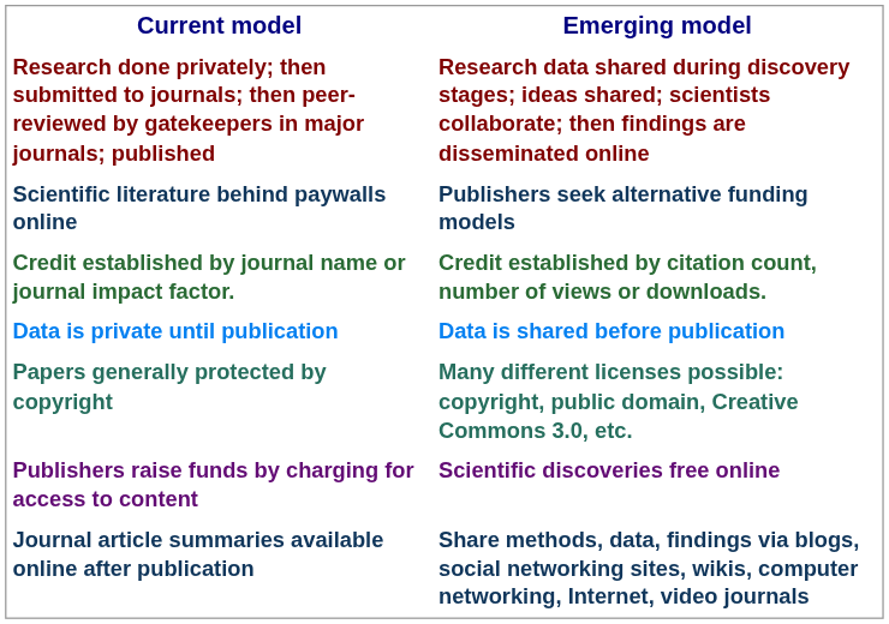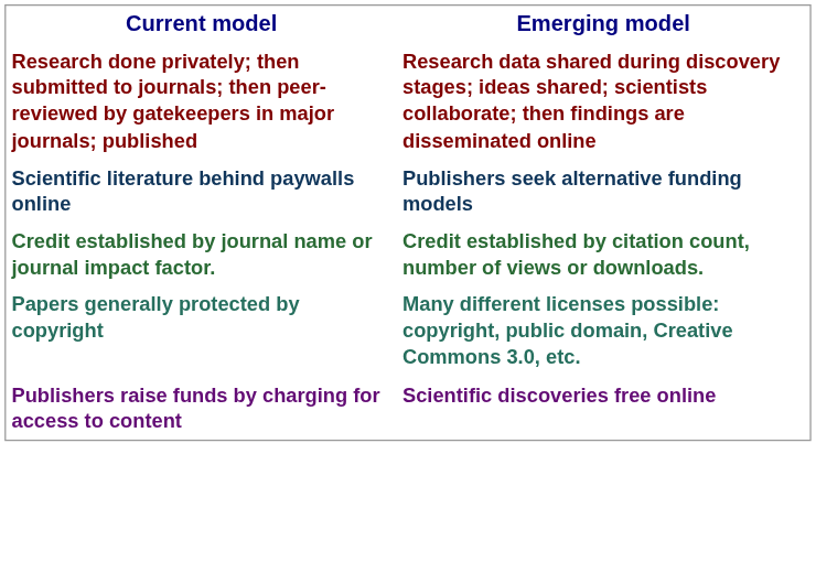- row: Data is private until publication | Data is shared before publication
- row: Journal article summaries available online after publication | Share methods, data, findings via blogs, social networking sites, wikis, computer networking, Internet, video journals
